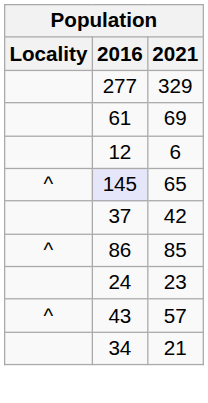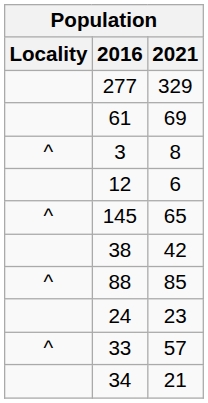+ row: ^ | 3 | 8
65 | 2016: lavender background -> no background
42 | 2016: 37 -> 38
85 | 2016: 86 -> 88
57 | 2016: 43 -> 33
